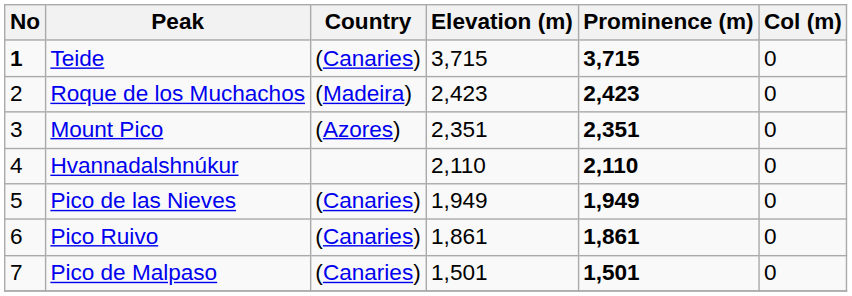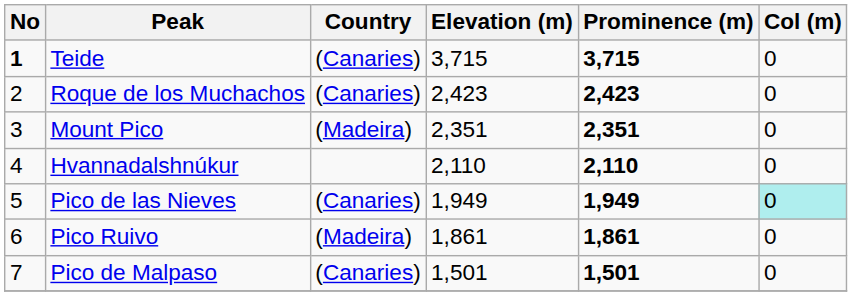Roque de los Muchachos | Country: (Madeira) -> (Canaries)
Mount Pico | Country: (Azores) -> (Madeira)
Pico de las Nieves | Col (m): no background -> paleturquoise background
Pico Ruivo | Country: (Canaries) -> (Madeira)
